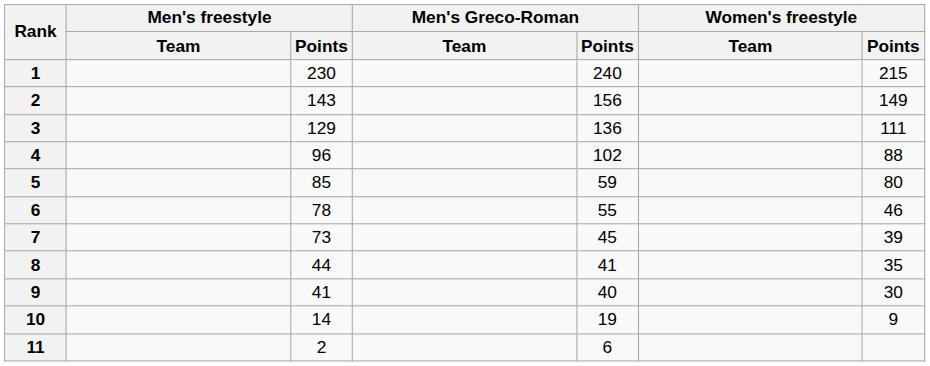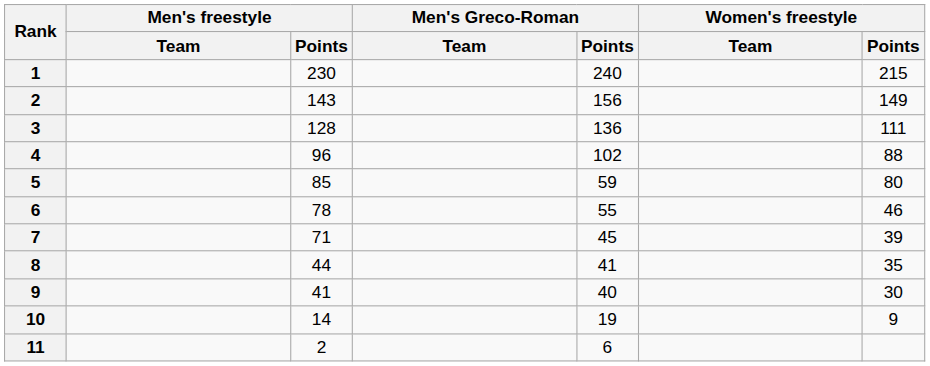3 | Men's freestyle / Points: 129 -> 128
7 | Men's freestyle / Points: 73 -> 71
